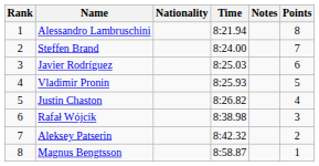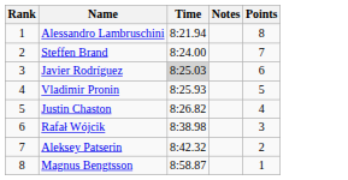- column: Nationality
Javier Rodríguez | Time: no background -> lightgrey background
